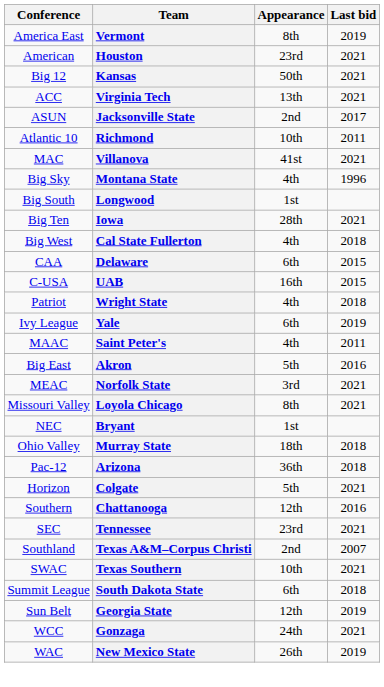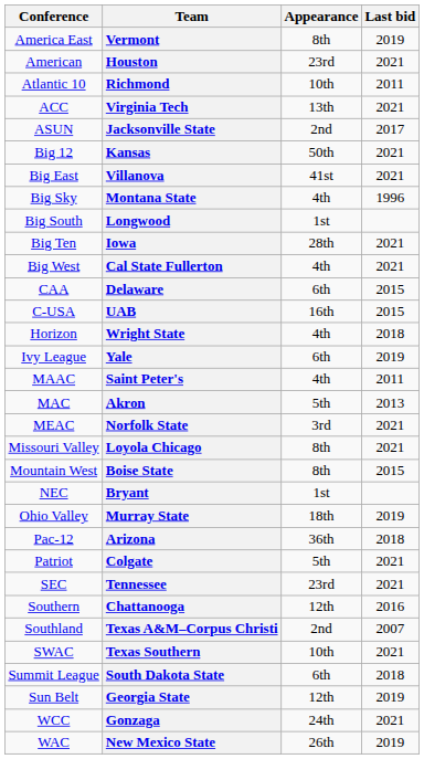rows swapped: Richmond <-> Kansas
Villanova | Conference: MAC -> Big East
Cal State Fullerton | Last bid: 2018 -> 2021
Wright State | Conference: Patriot -> Horizon
Akron | Conference: Big East -> MAC
Akron | Last bid: 2016 -> 2013
+ row: Mountain West | Boise State | 8th | 2015
Murray State | Last bid: 2018 -> 2019
Colgate | Conference: Horizon -> Patriot
rows swapped: Tennessee <-> Chattanooga
